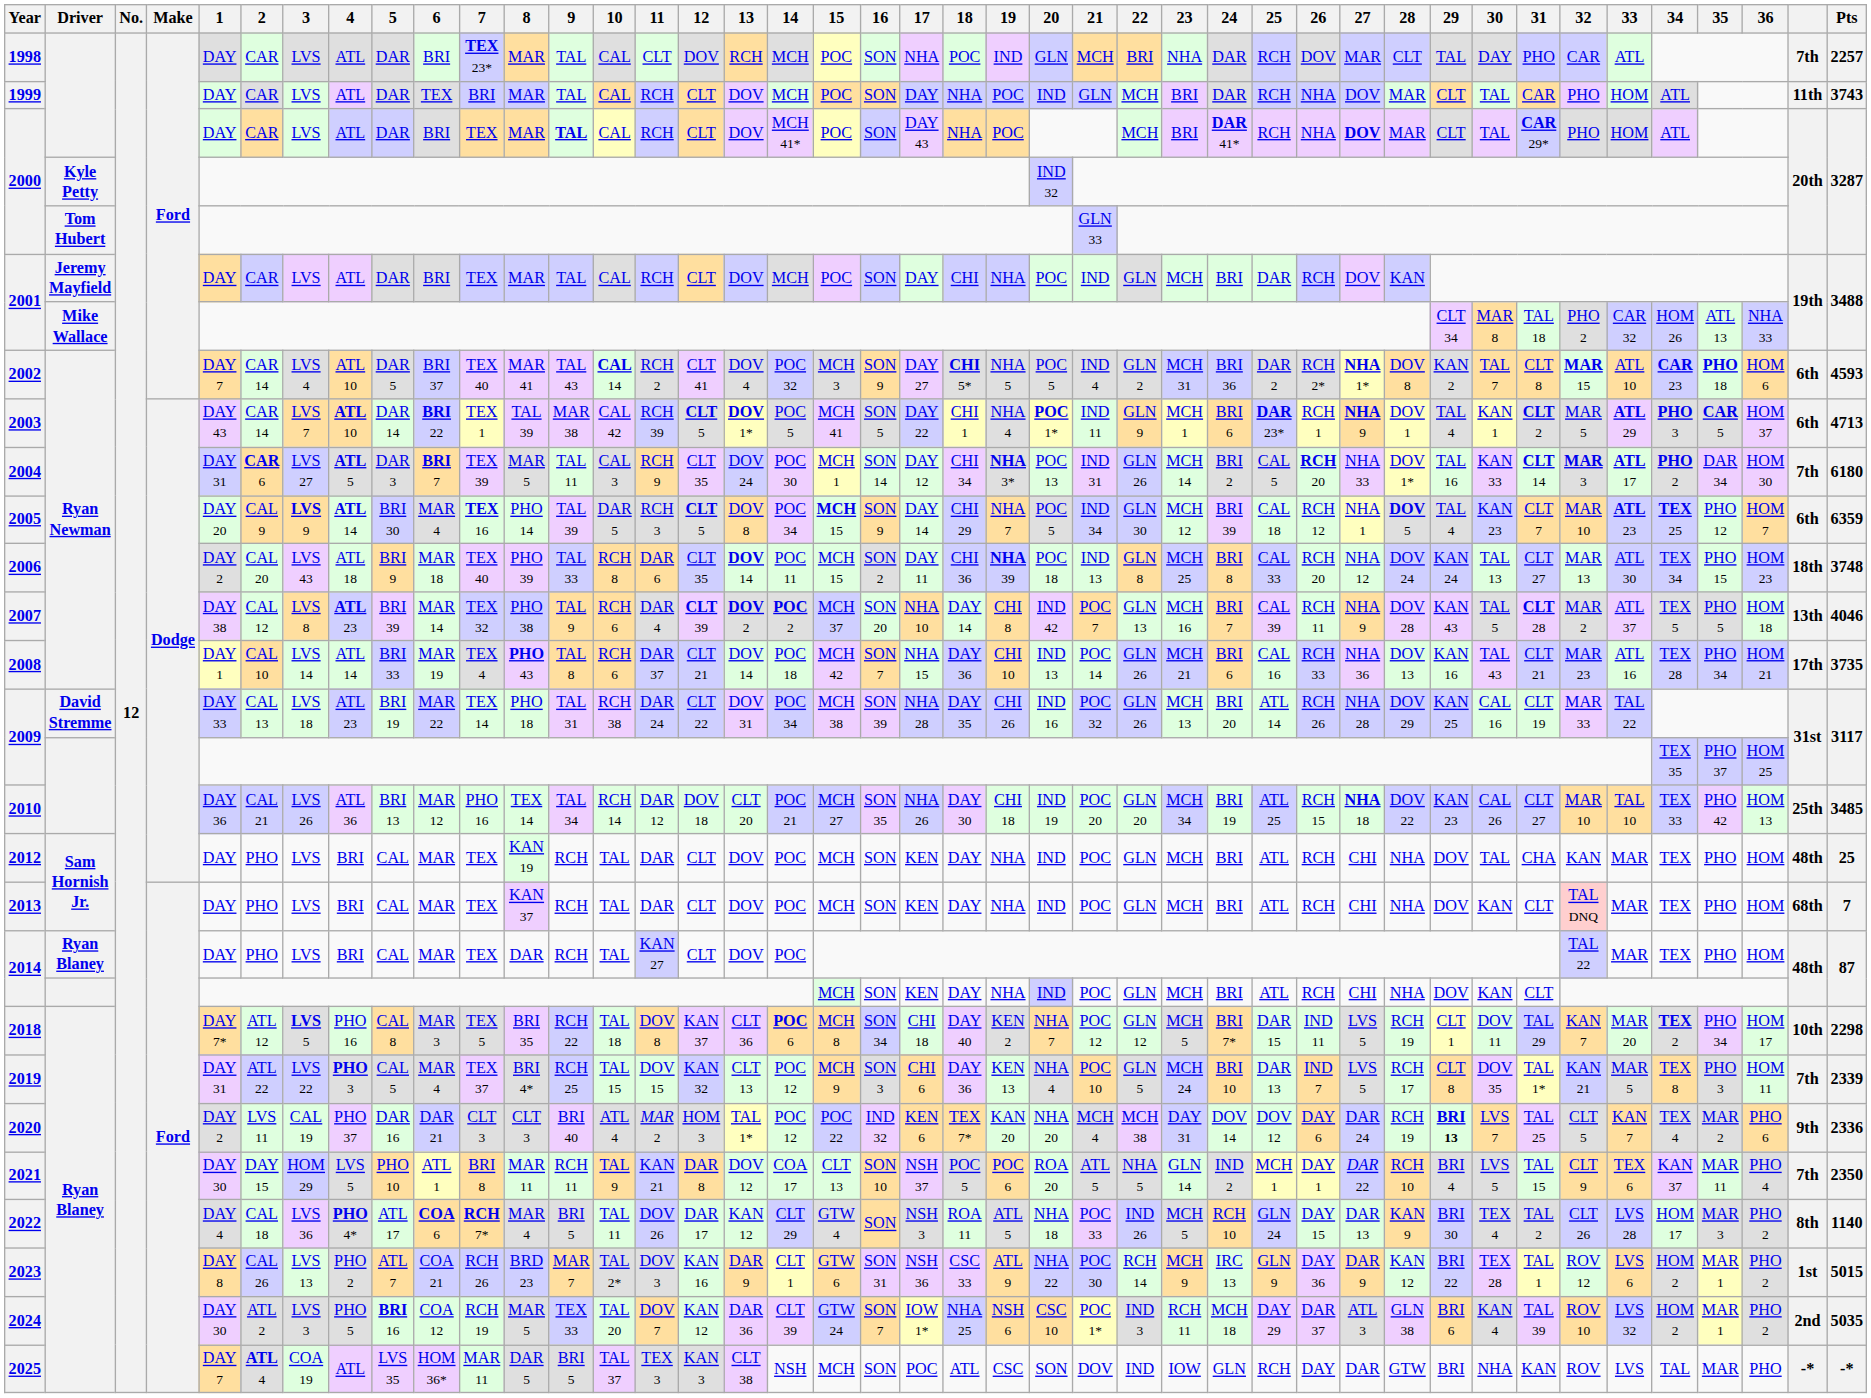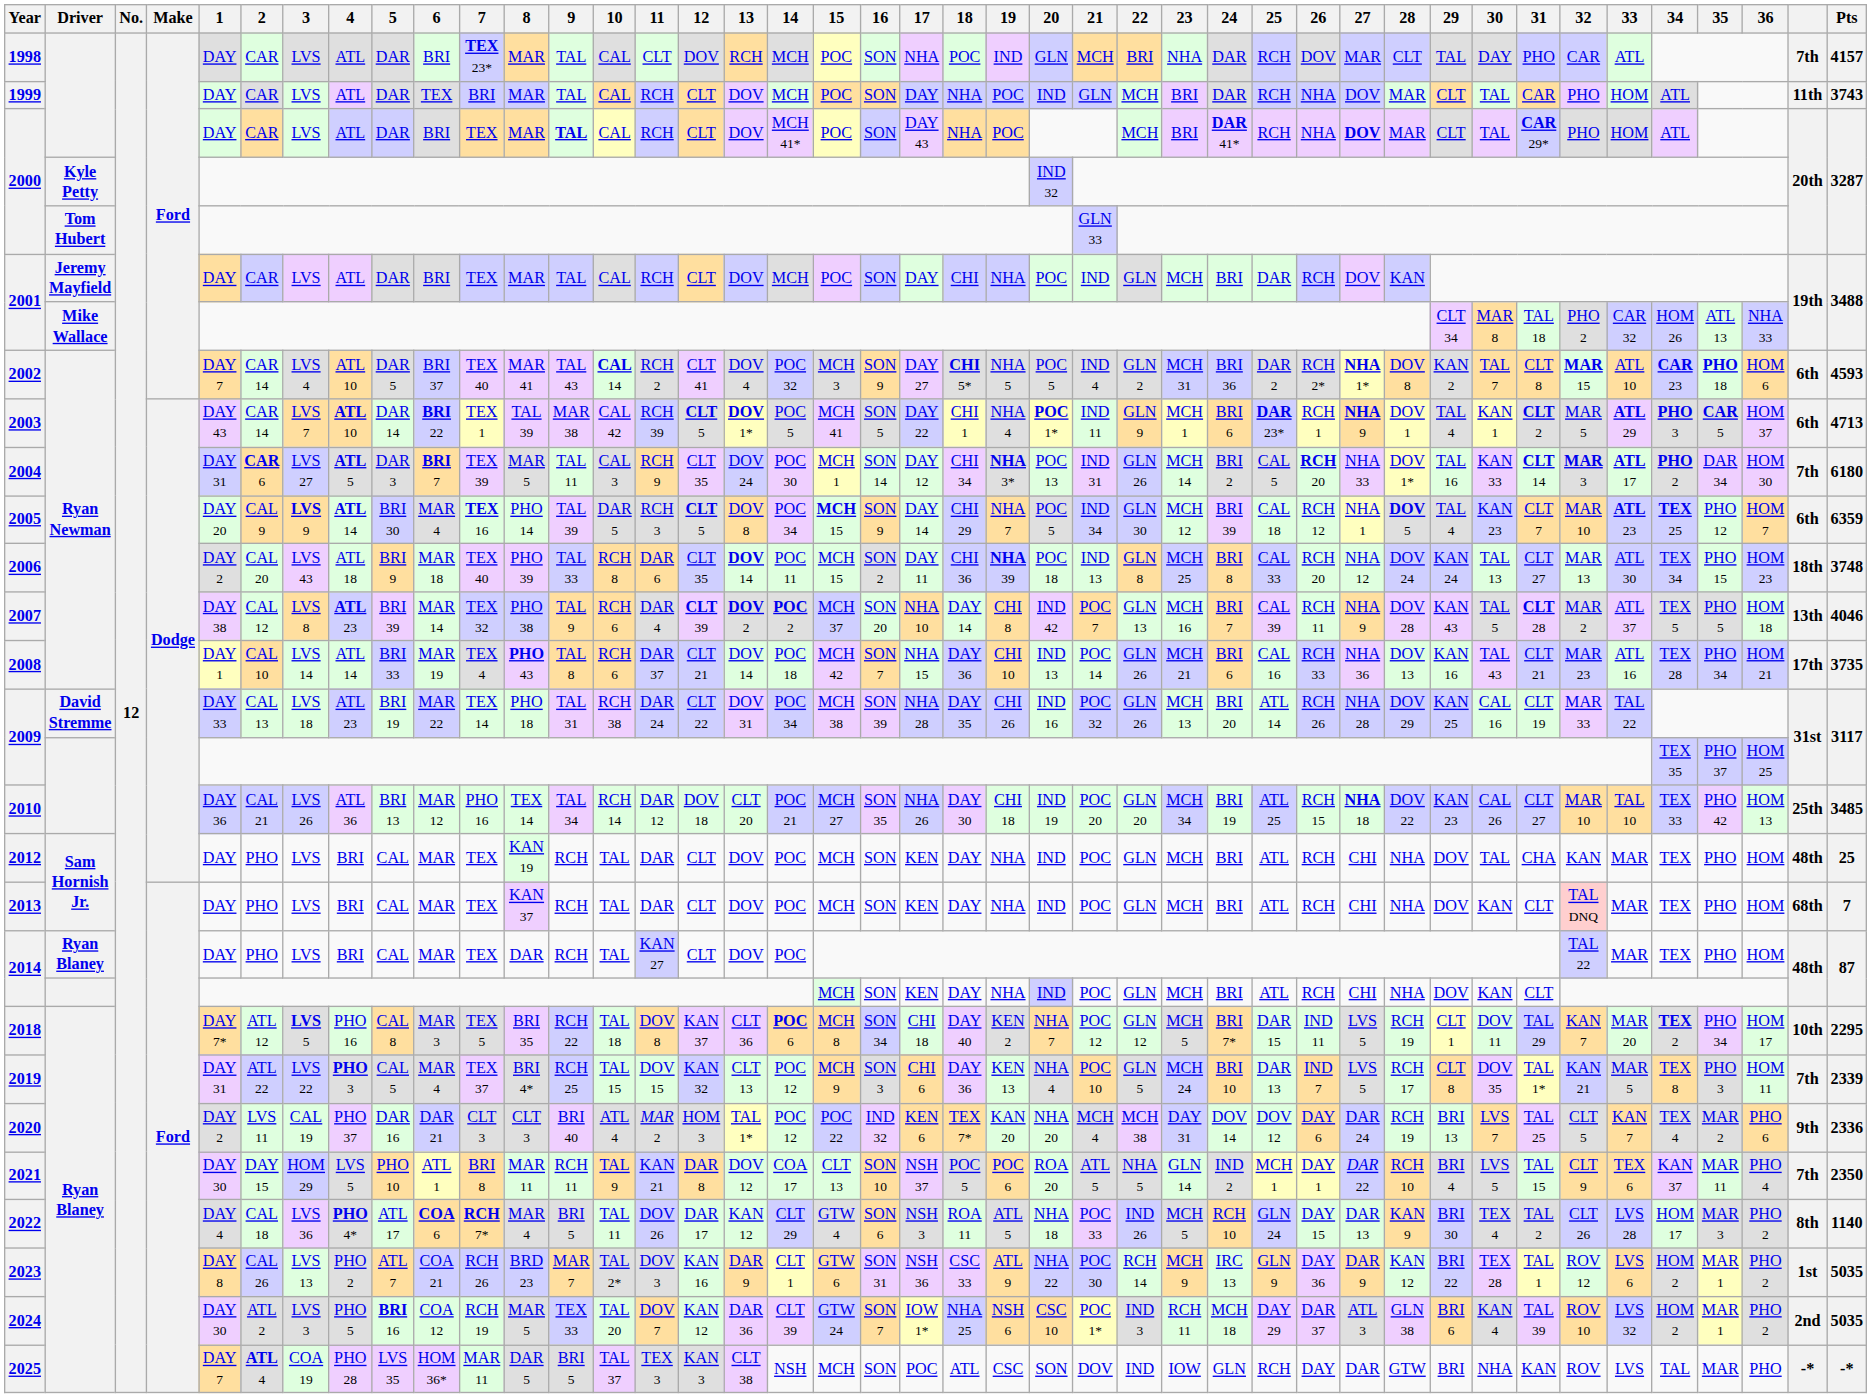1998 | Pts: 2257 -> 4157
2018 | Pts: 2298 -> 2295
2020 | 29: bold -> normal
2022 | 16: SON -> SON 6
2023 | Pts: 5015 -> 5035
2025 | 4: ATL -> PHO 28
